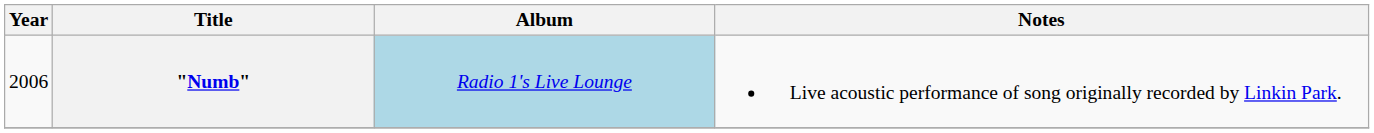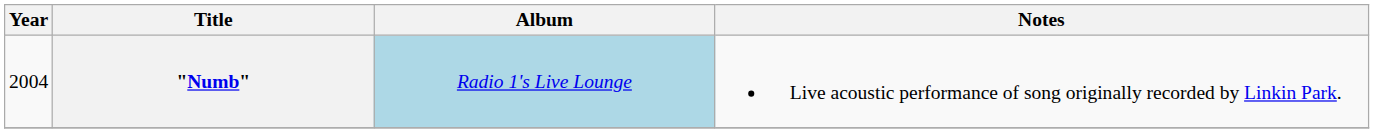"Numb" | Year: 2006 -> 2004
